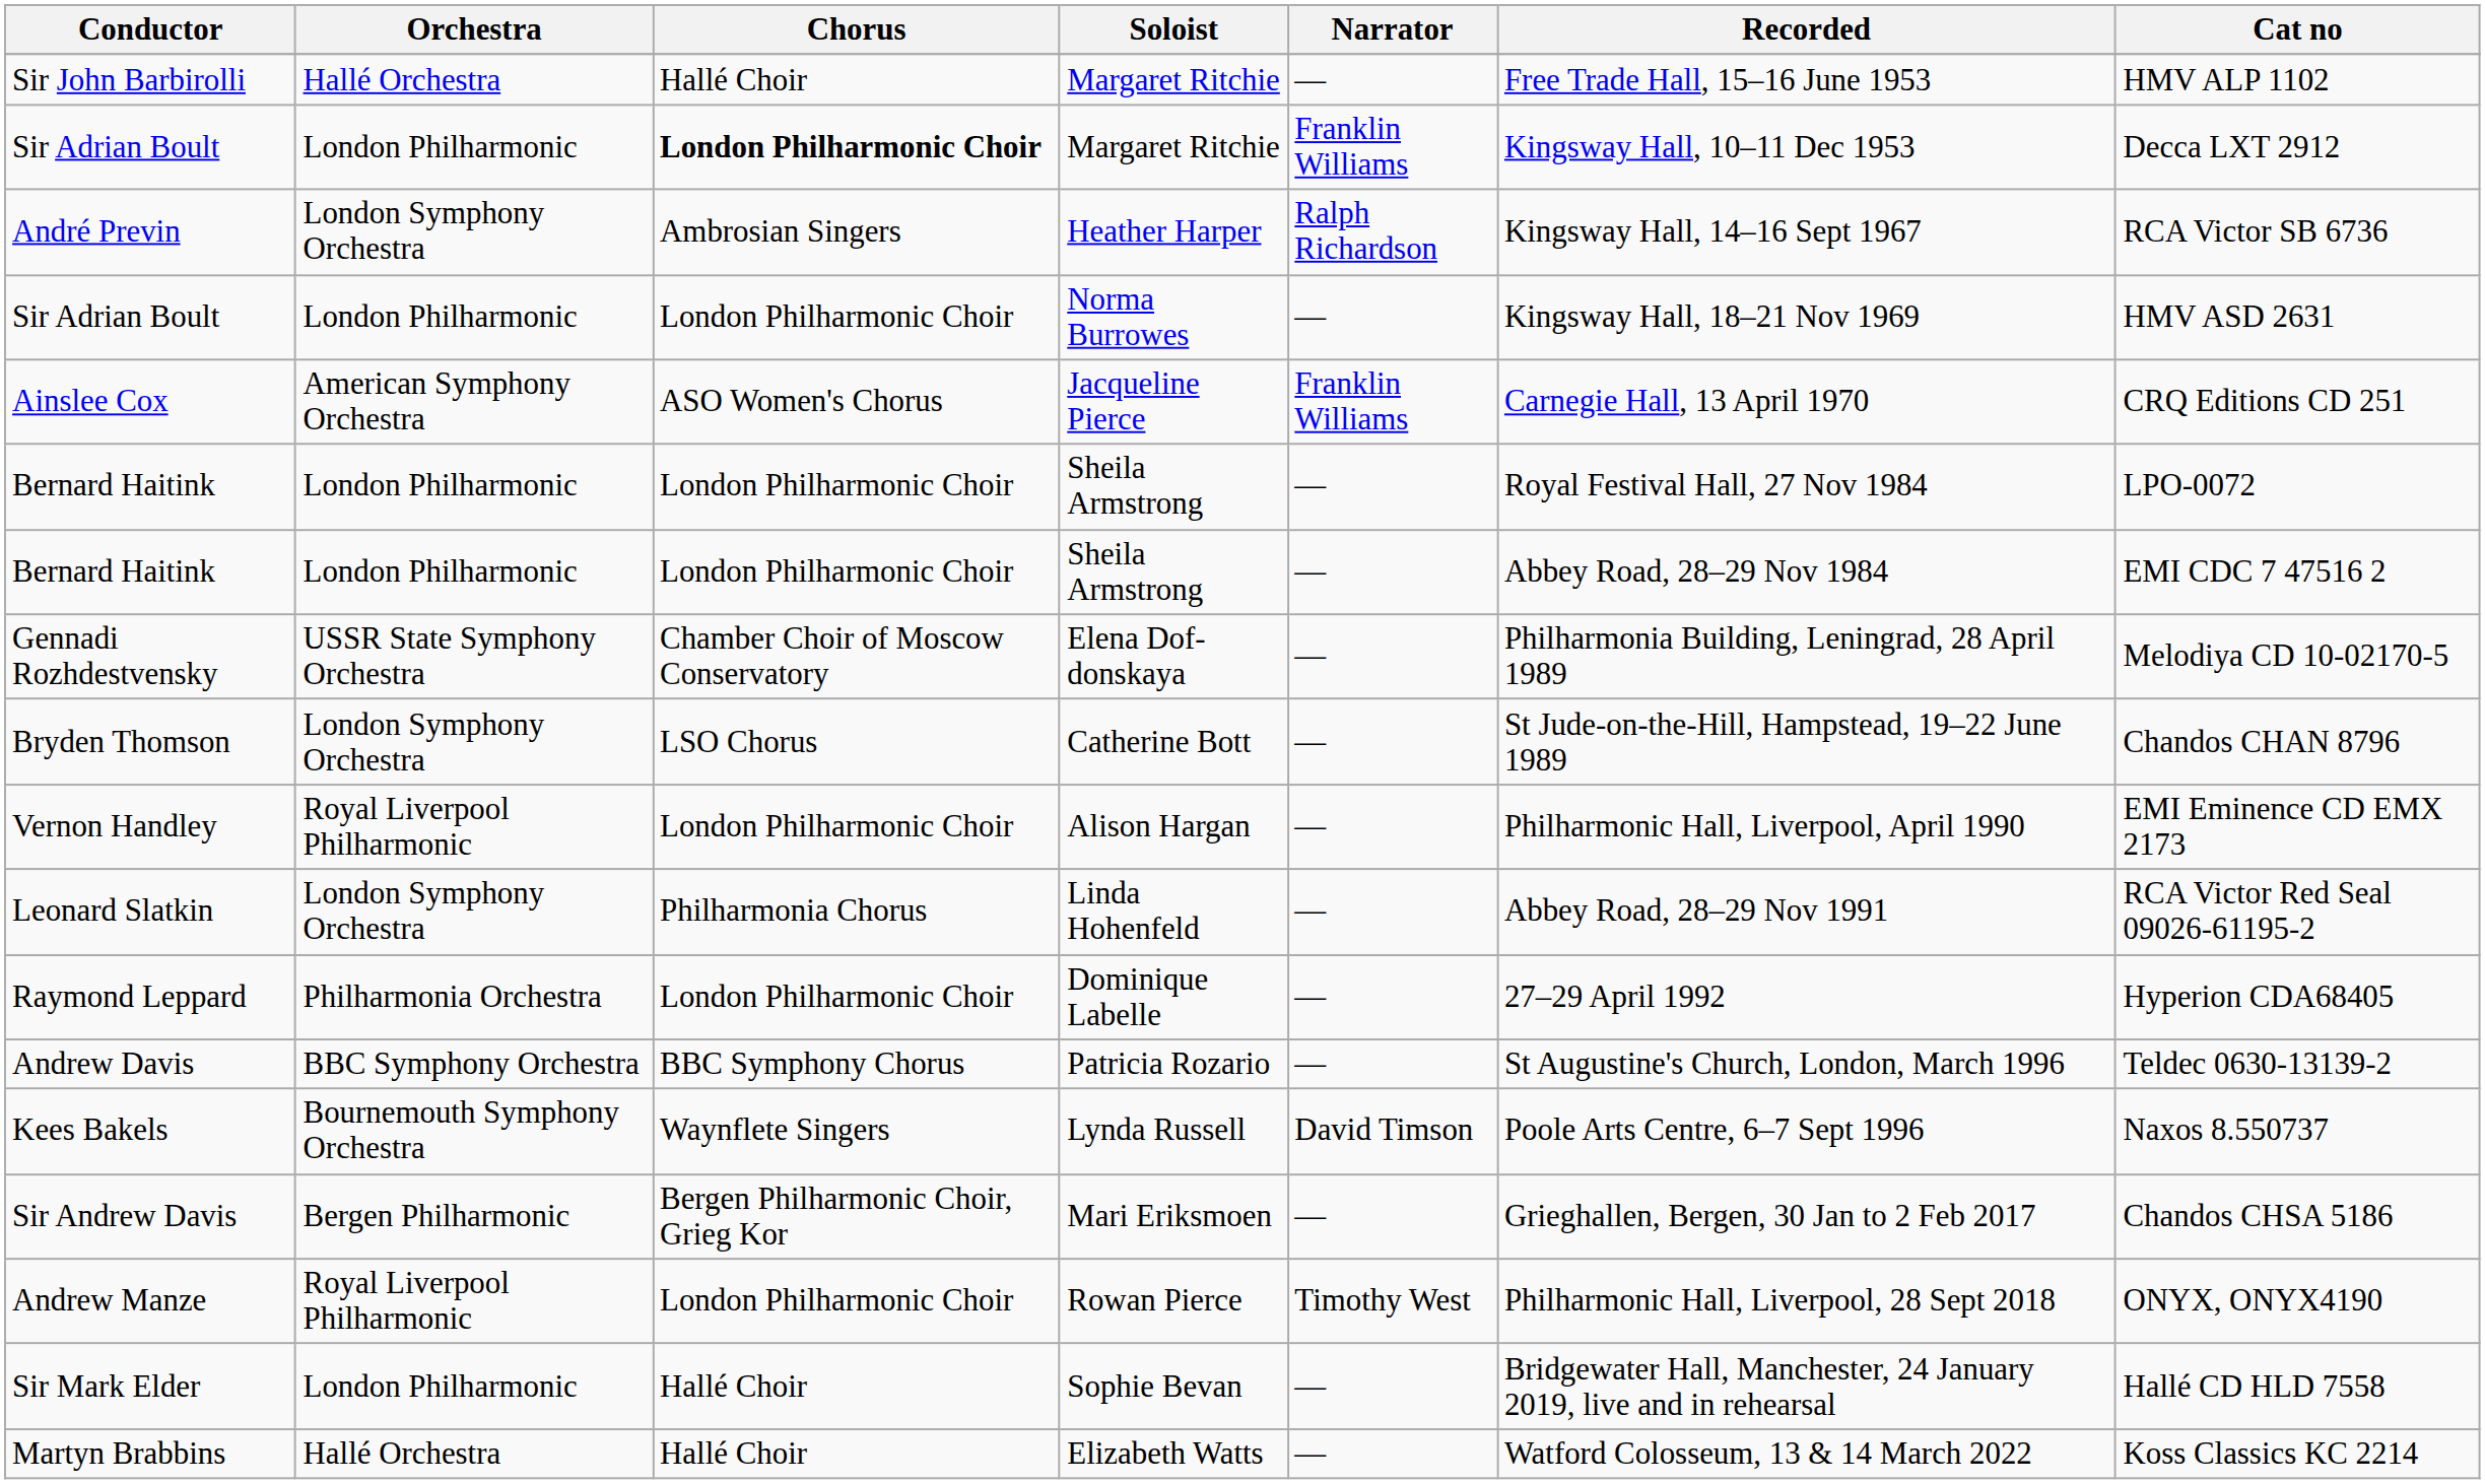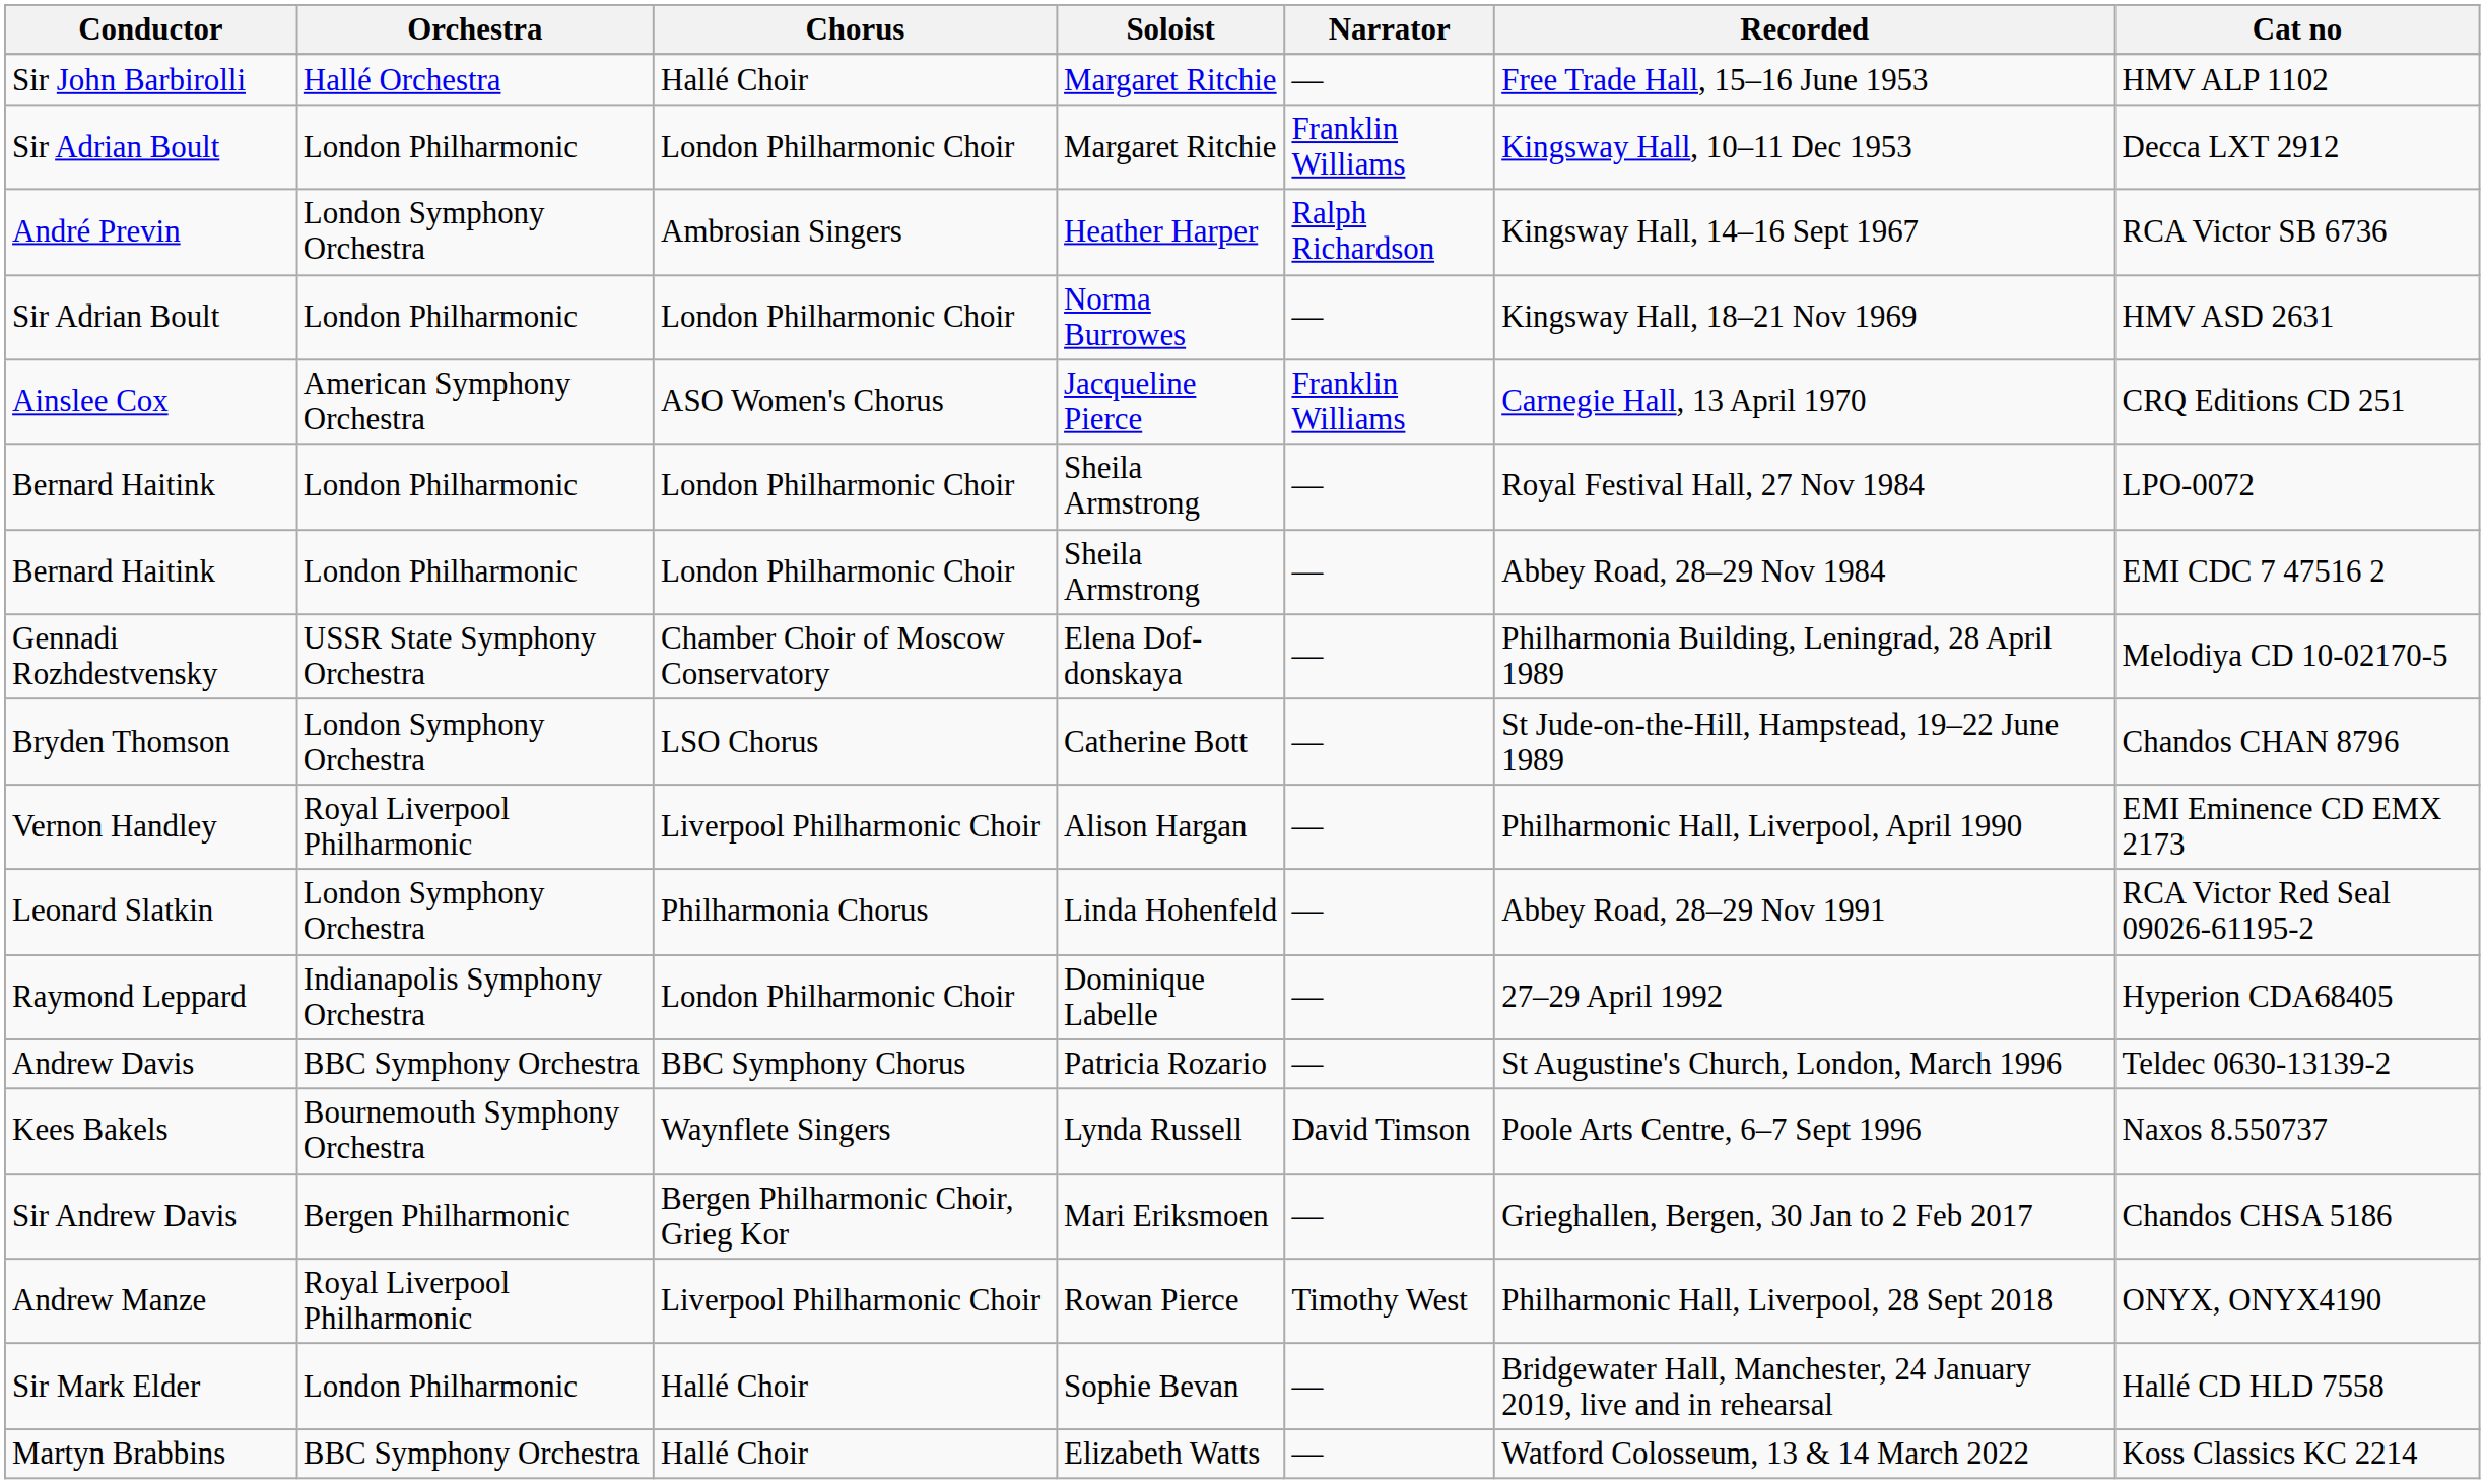Sir Adrian Boult / Margaret Ritchie | Chorus: bold -> normal
Vernon Handley | Chorus: London Philharmonic Choir -> Liverpool Philharmonic Choir
Raymond Leppard | Orchestra: Philharmonia Orchestra -> Indianapolis Symphony Orchestra
Andrew Manze | Chorus: London Philharmonic Choir -> Liverpool Philharmonic Choir
Martyn Brabbins | Orchestra: Hallé Orchestra -> BBC Symphony Orchestra
